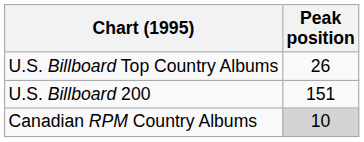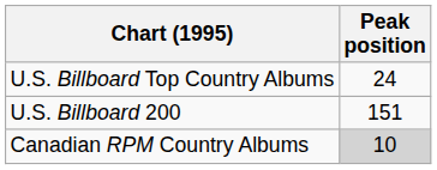U.S. Billboard Top Country Albums | Peak position: 26 -> 24
